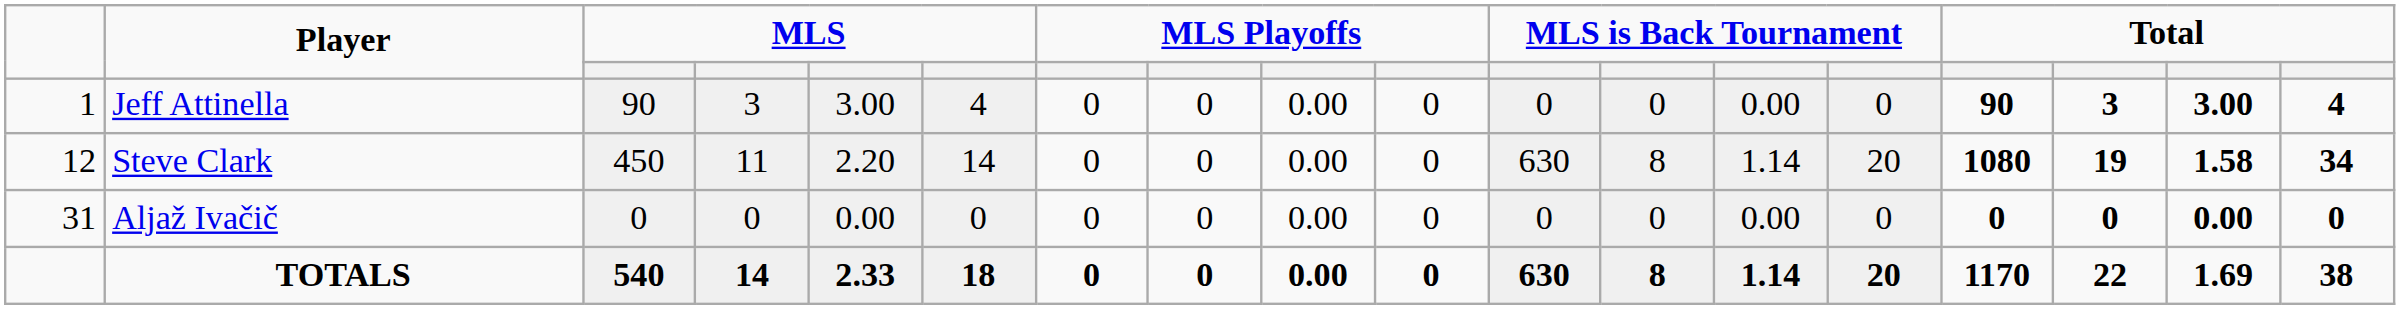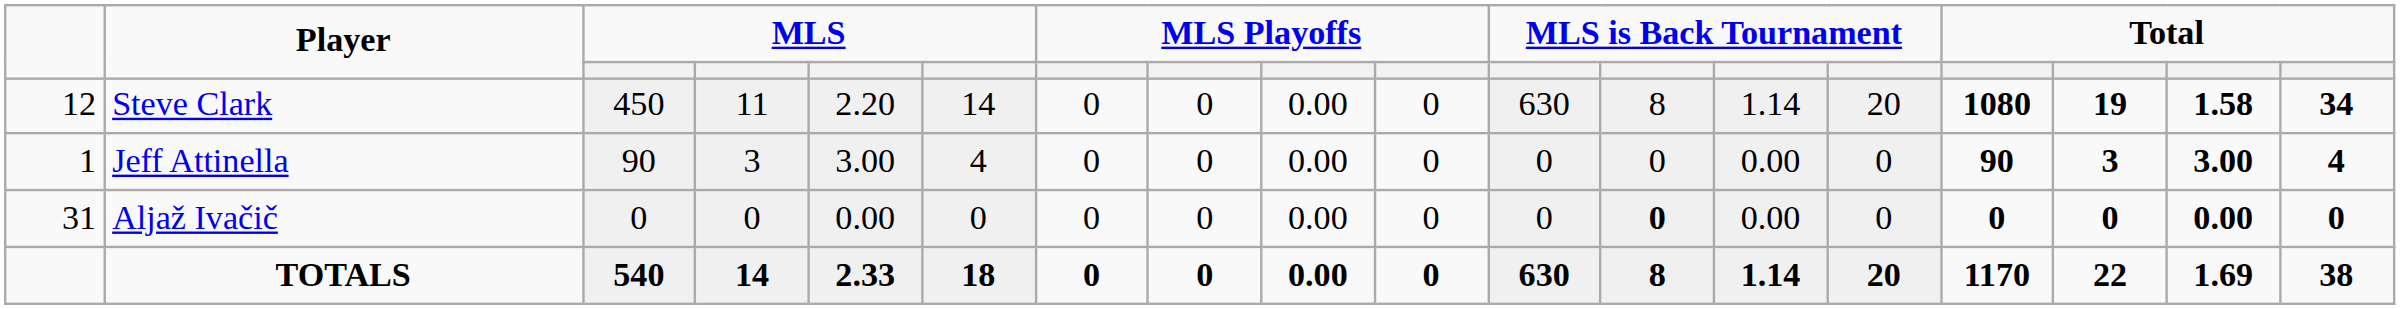rows swapped: Steve Clark <-> Jeff Attinella
Aljaž Ivačič | column 12: normal -> bold
